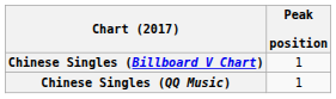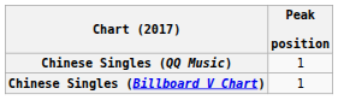rows swapped: Chinese Singles (Billboard V Chart) <-> Chinese Singles (QQ Music)
